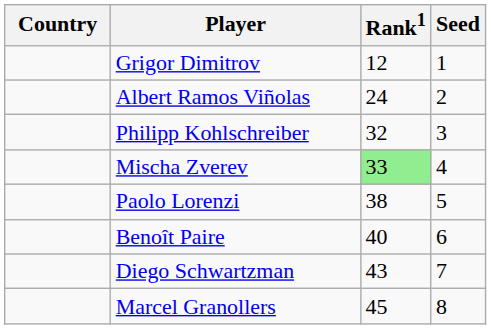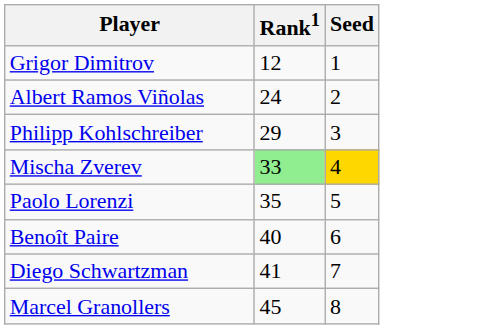- column: Country
Philipp Kohlschreiber | Rank1: 32 -> 29
Mischa Zverev | Seed: no background -> gold background
Paolo Lorenzi | Rank1: 38 -> 35
Diego Schwartzman | Rank1: 43 -> 41
